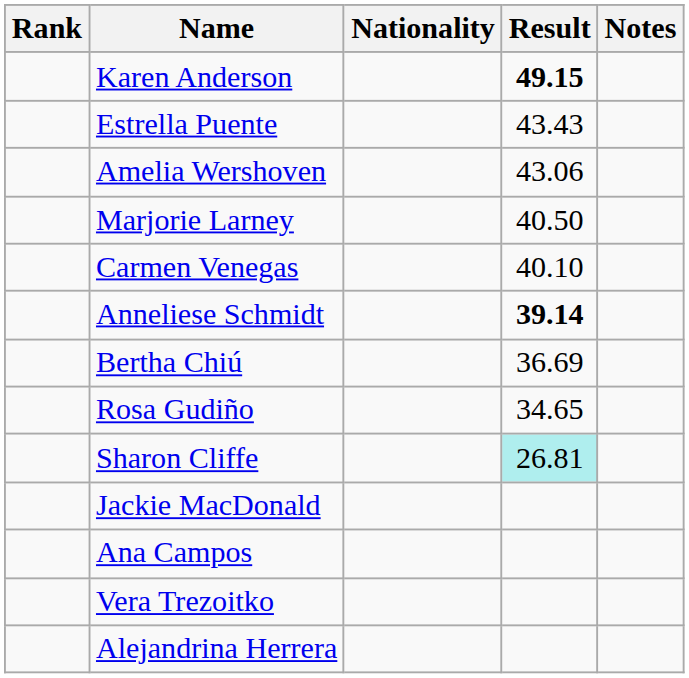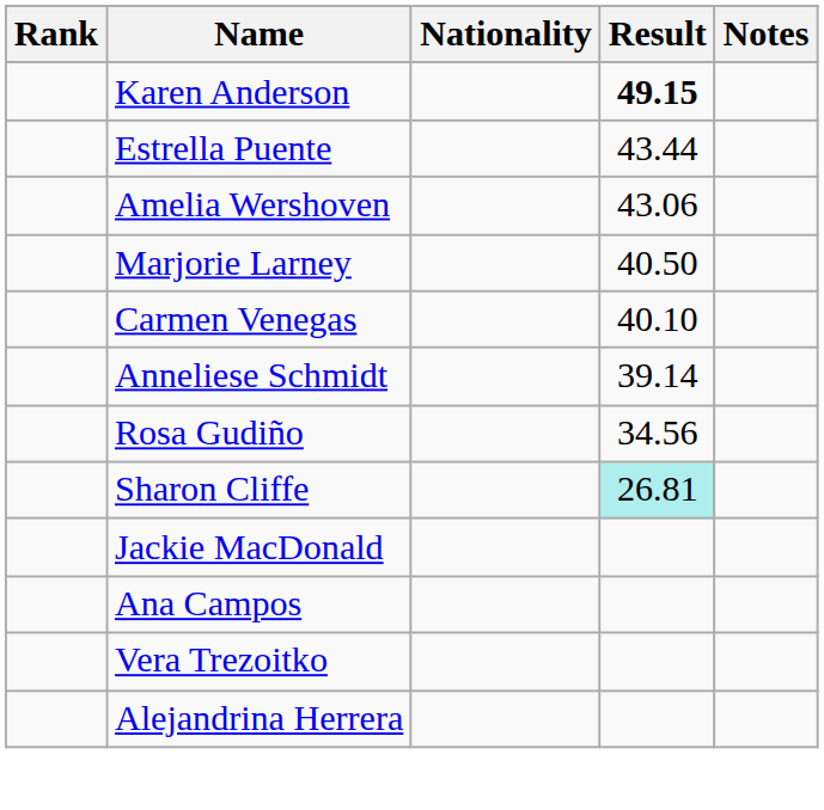Estrella Puente | Result: 43.43 -> 43.44
Anneliese Schmidt | Result: bold -> normal
- row: Bertha Chiú | 36.69
Rosa Gudiño | Result: 34.65 -> 34.56
